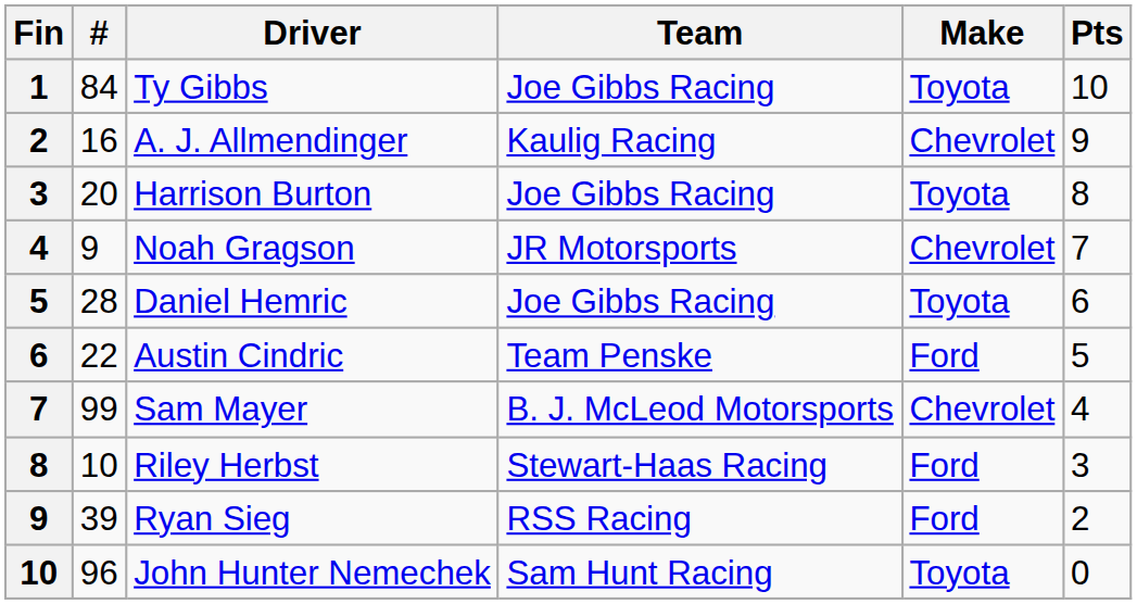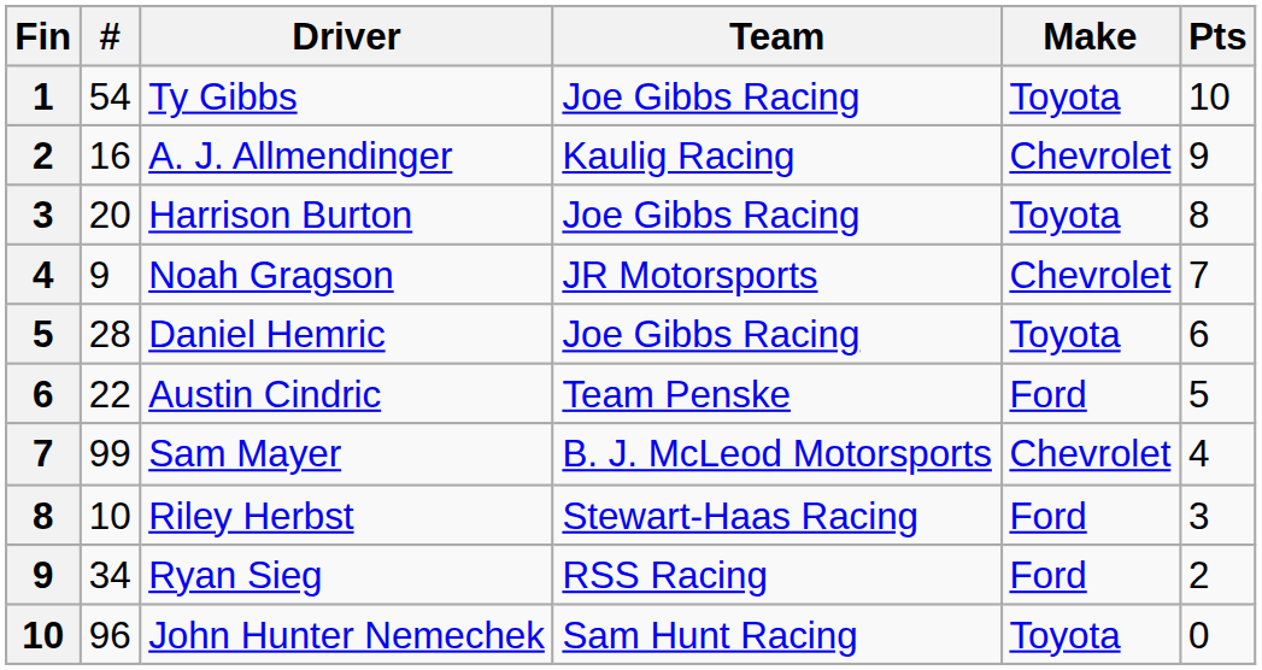Ty Gibbs | #: 84 -> 54
Ryan Sieg | #: 39 -> 34
